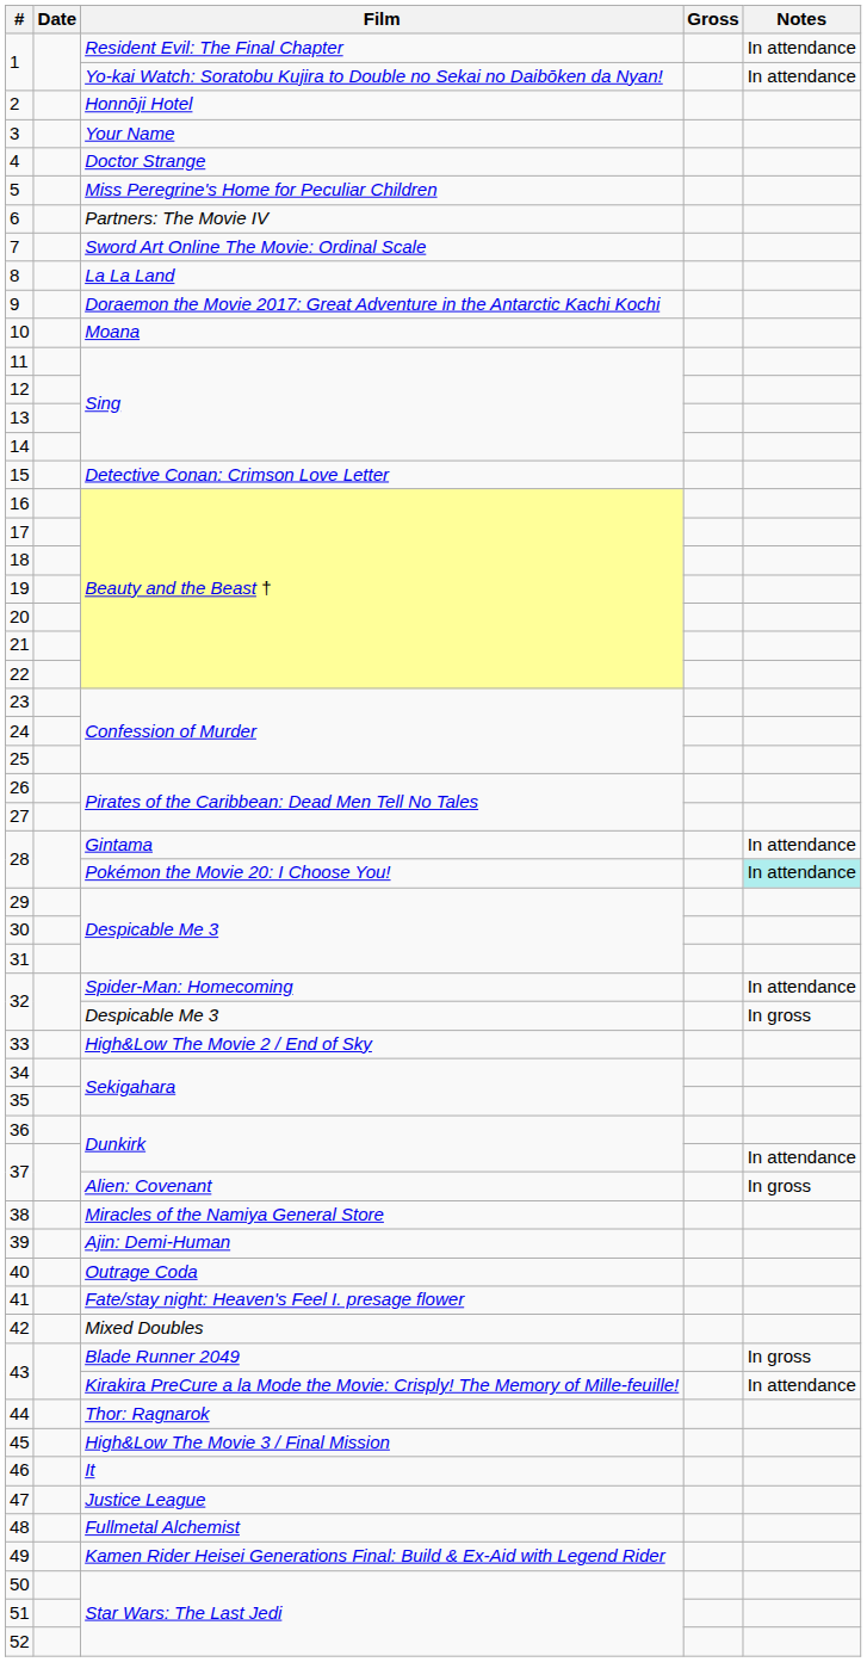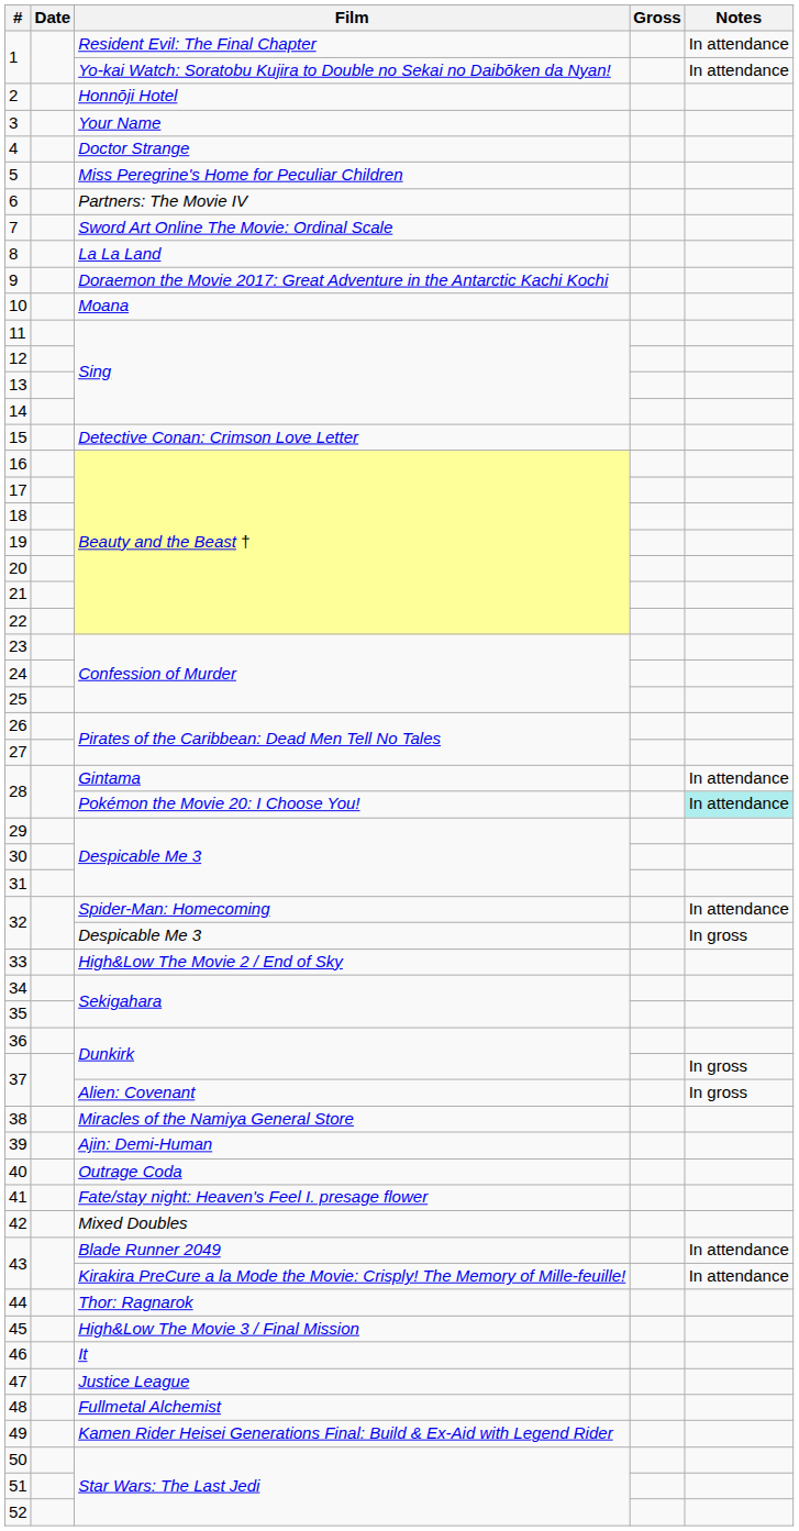37 / Dunkirk | Notes: In attendance -> In gross
43 / Blade Runner 2049 | Notes: In gross -> In attendance
